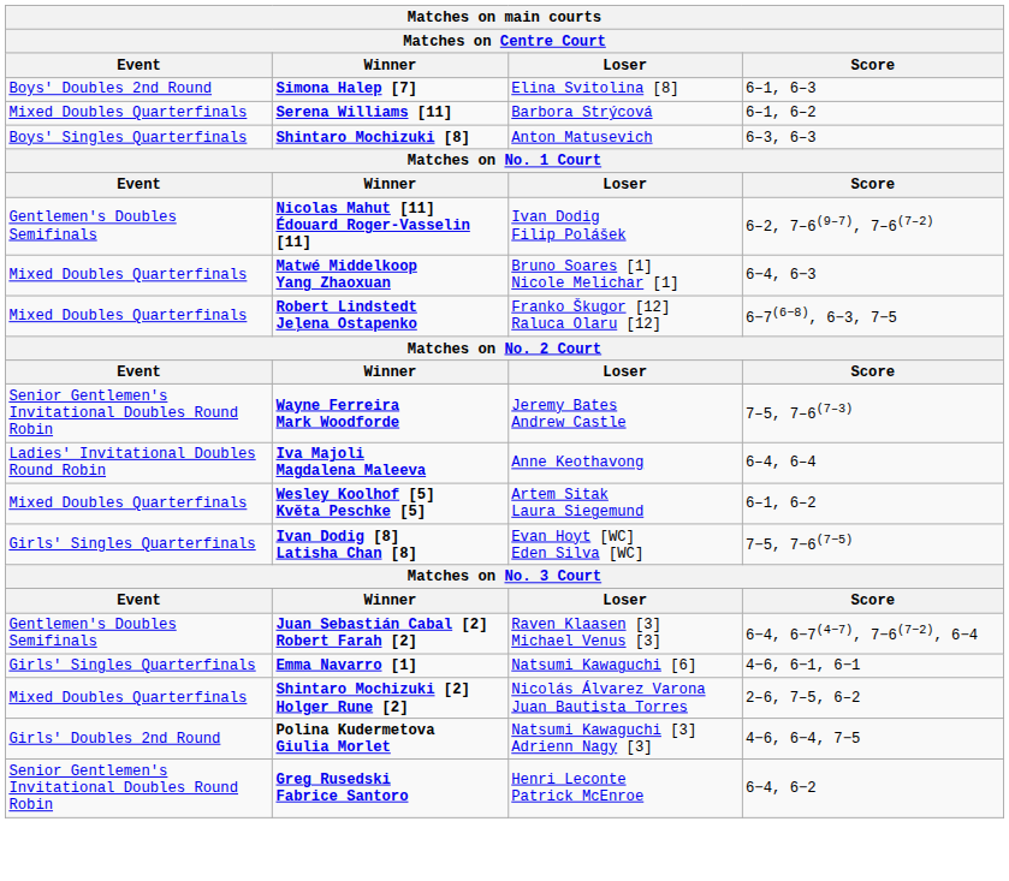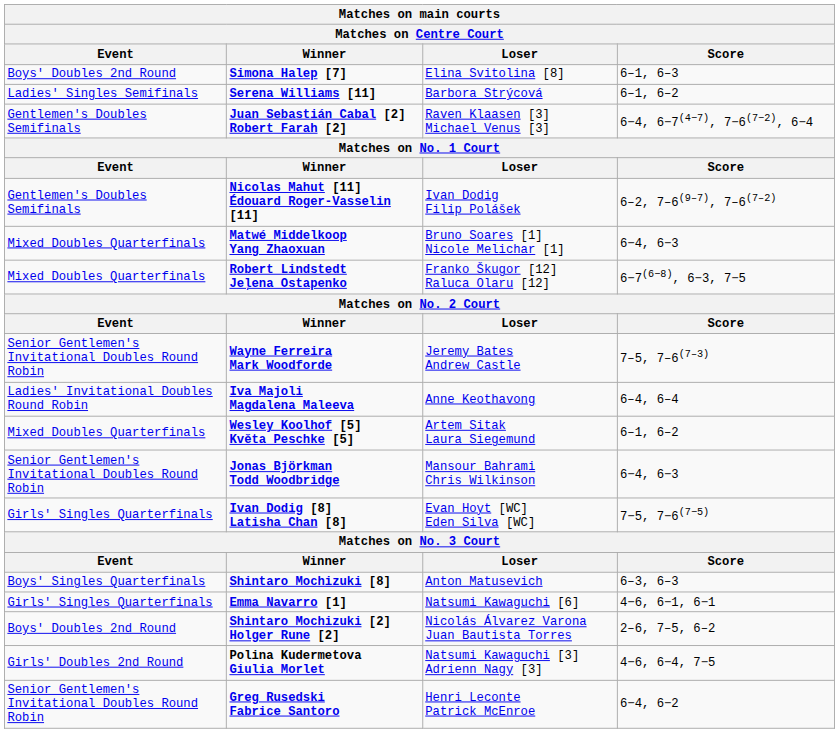Serena Williams [11] | Event: Mixed Doubles Quarterfinals -> Ladies' Singles Semifinals
rows swapped: Juan Sebastián Cabal [2] Robert Farah [2] <-> Shintaro Mochizuki [8]
+ row: Senior Gentlemen's Invitational Doubles Round Robin | Jonas Björkman Todd Woodbridge | Mansour Bahrami Chris Wilkinson | 6−4, 6−3
Shintaro Mochizuki [2] Holger Rune [2] | Event: Mixed Doubles Quarterfinals -> Boys' Doubles 2nd Round
